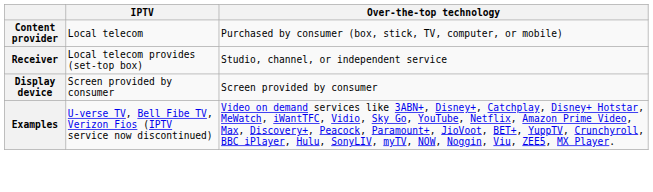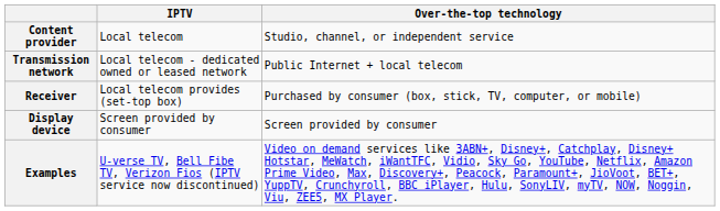Content provider | Over-the-top technology: Purchased by consumer (box, stick, TV, computer, or mobile) -> Studio, channel, or independent service
+ row: Transmission network | Local telecom - dedicated owned or leased network | Public Internet + local telecom
Receiver | Over-the-top technology: Studio, channel, or independent service -> Purchased by consumer (box, stick, TV, computer, or mobile)
